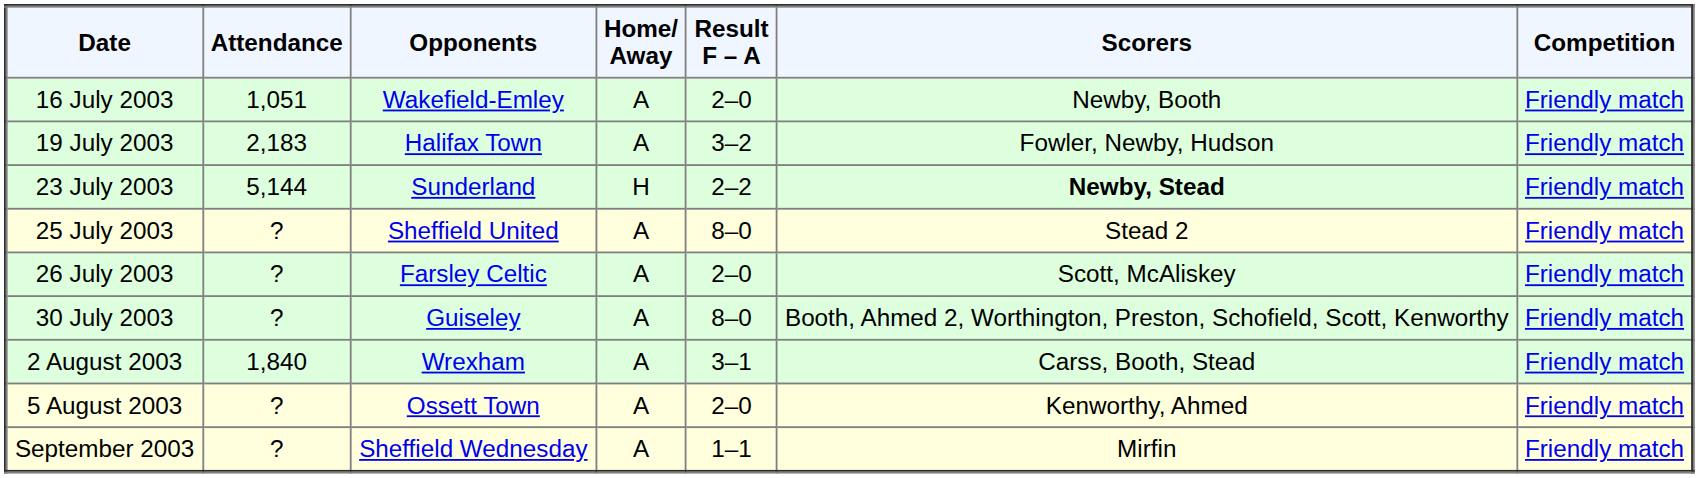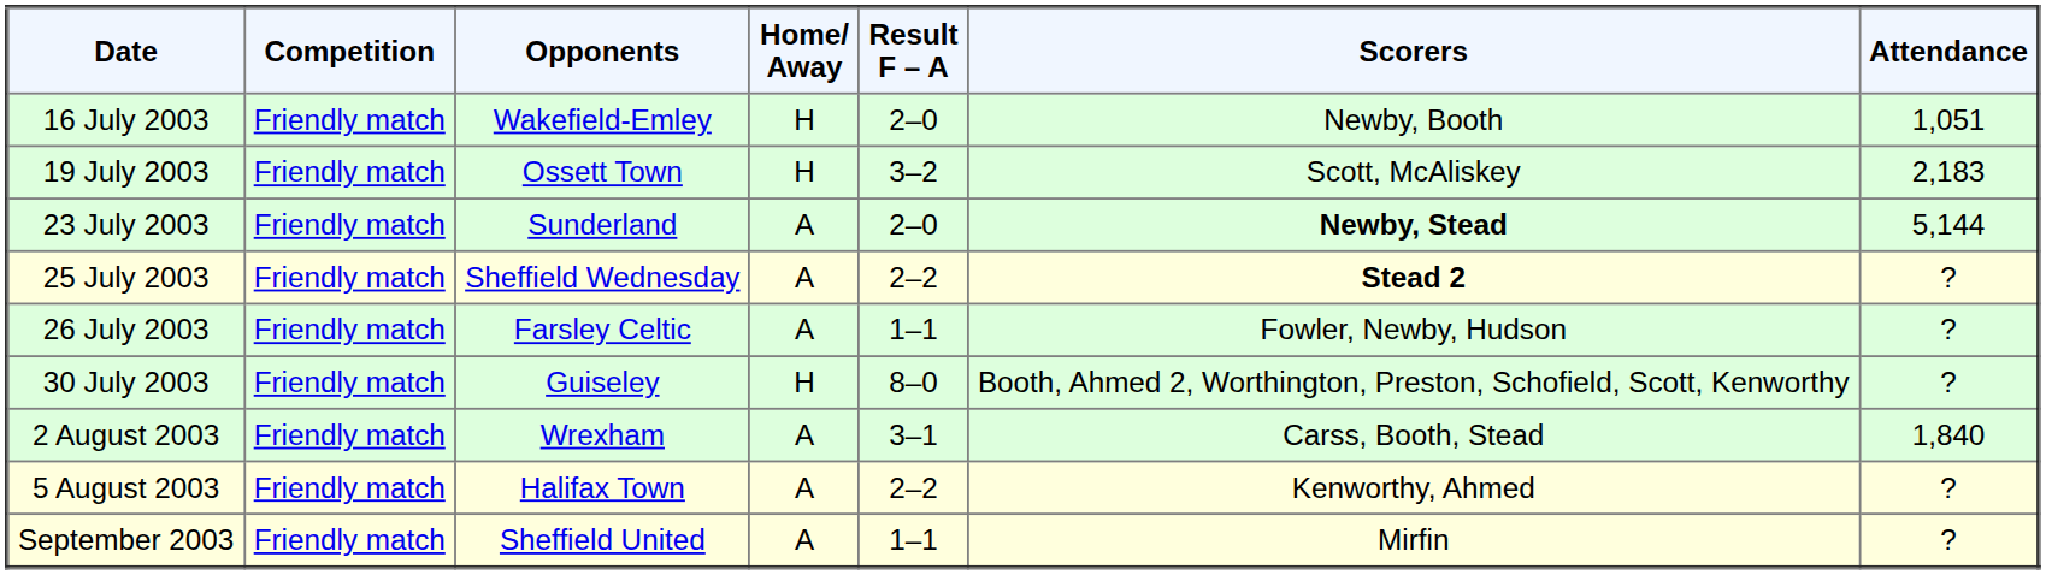columns swapped: Competition <-> Attendance
16 July 2003 | Home/ Away: A -> H
19 July 2003 | Opponents: Halifax Town -> Ossett Town
19 July 2003 | Home/ Away: A -> H
19 July 2003 | Scorers: Fowler, Newby, Hudson -> Scott, McAliskey
23 July 2003 | Home/ Away: H -> A
23 July 2003 | Result F – A: 2–2 -> 2–0
25 July 2003 | Opponents: Sheffield United -> Sheffield Wednesday
25 July 2003 | Result F – A: 8–0 -> 2–2
25 July 2003 | Scorers: normal -> bold
26 July 2003 | Result F – A: 2–0 -> 1–1
26 July 2003 | Scorers: Scott, McAliskey -> Fowler, Newby, Hudson
30 July 2003 | Home/ Away: A -> H
5 August 2003 | Opponents: Ossett Town -> Halifax Town
5 August 2003 | Result F – A: 2–0 -> 2–2
September 2003 | Opponents: Sheffield Wednesday -> Sheffield United
